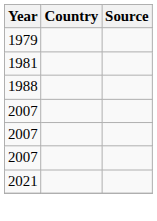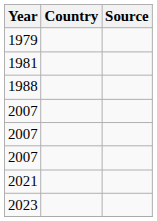+ row: 2023
